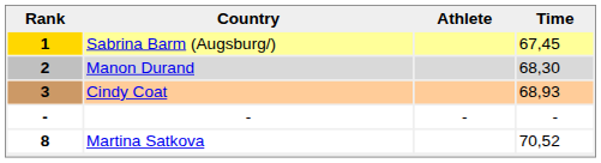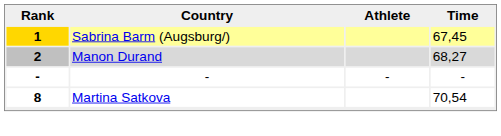2 | Time: 68,30 -> 68,27
- row: 3 | Cindy Coat | 68,93
8 | Time: 70,52 -> 70,54
